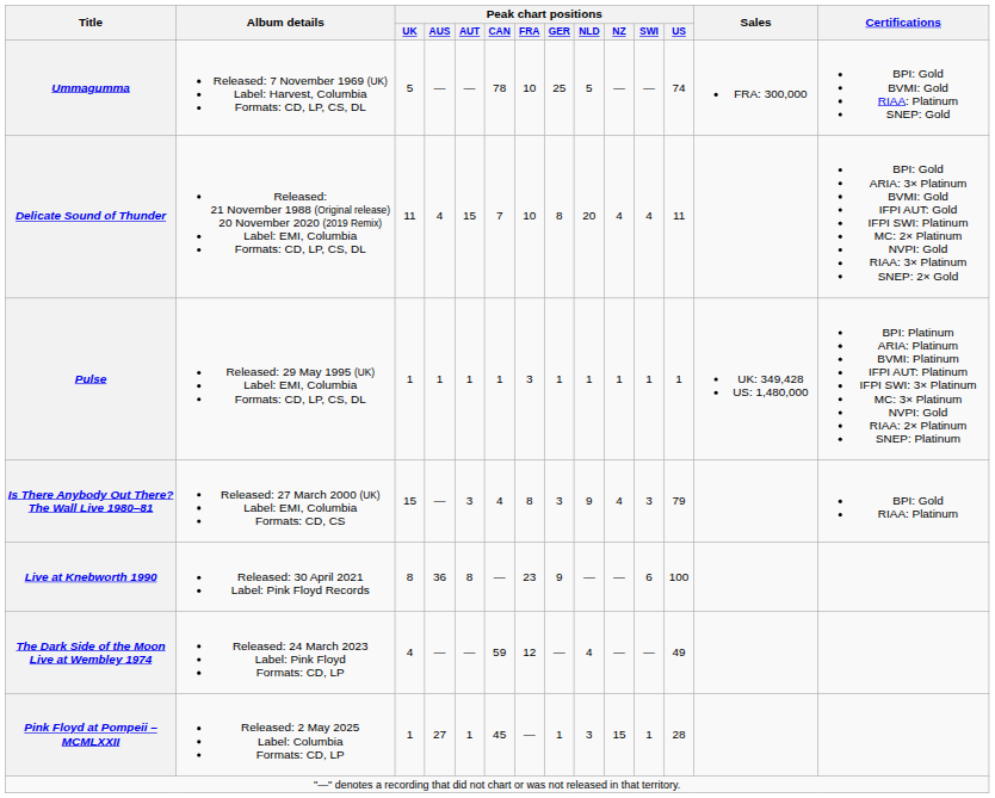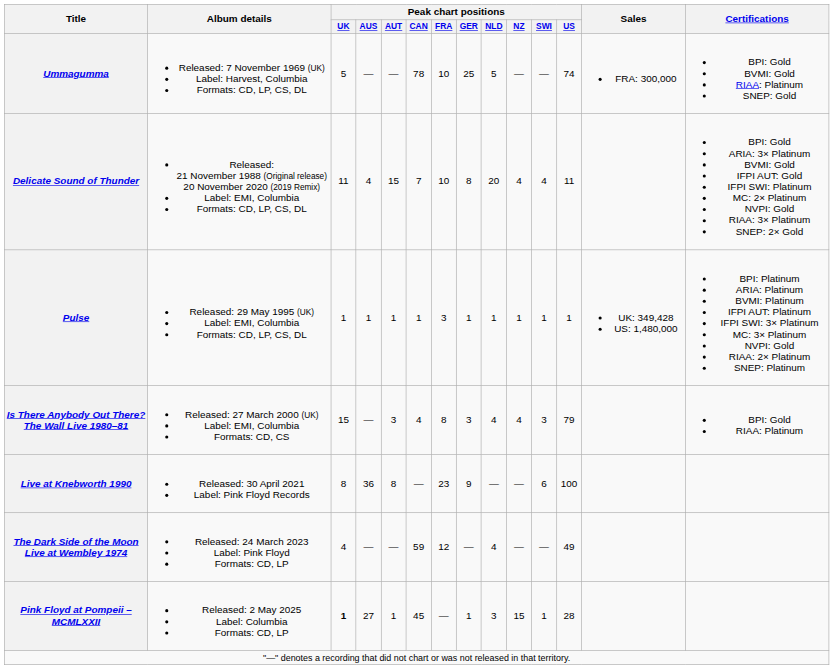Is There Anybody Out There? The Wall Live 1980–81 | Peak chart positions / NLD: 9 -> 4
Pink Floyd at Pompeii – MCMLXXII | Peak chart positions / UK: normal -> bold
